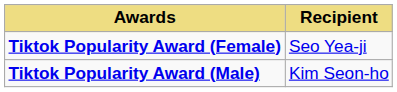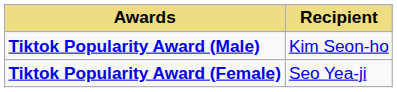rows swapped: Tiktok Popularity Award (Male) <-> Tiktok Popularity Award (Female)
